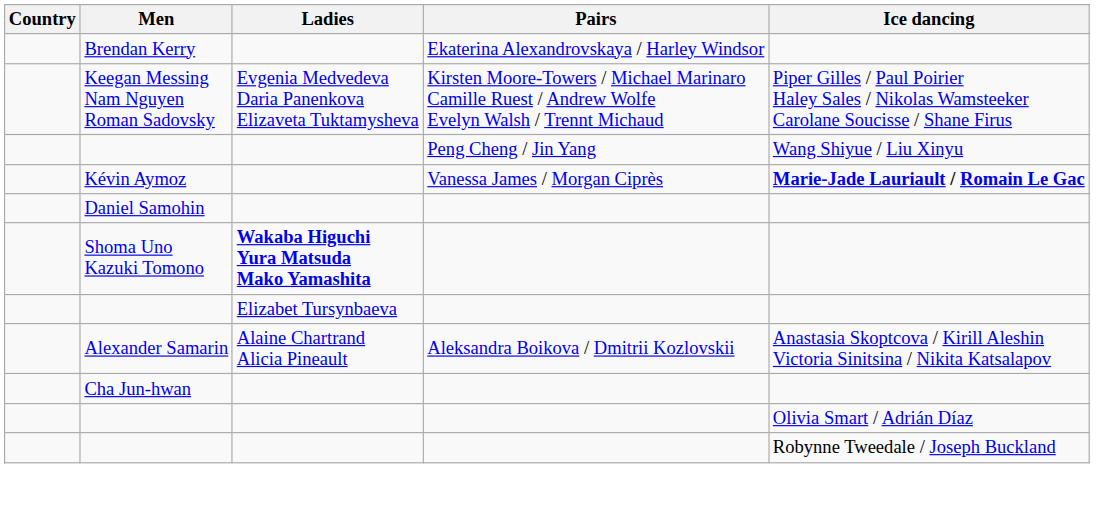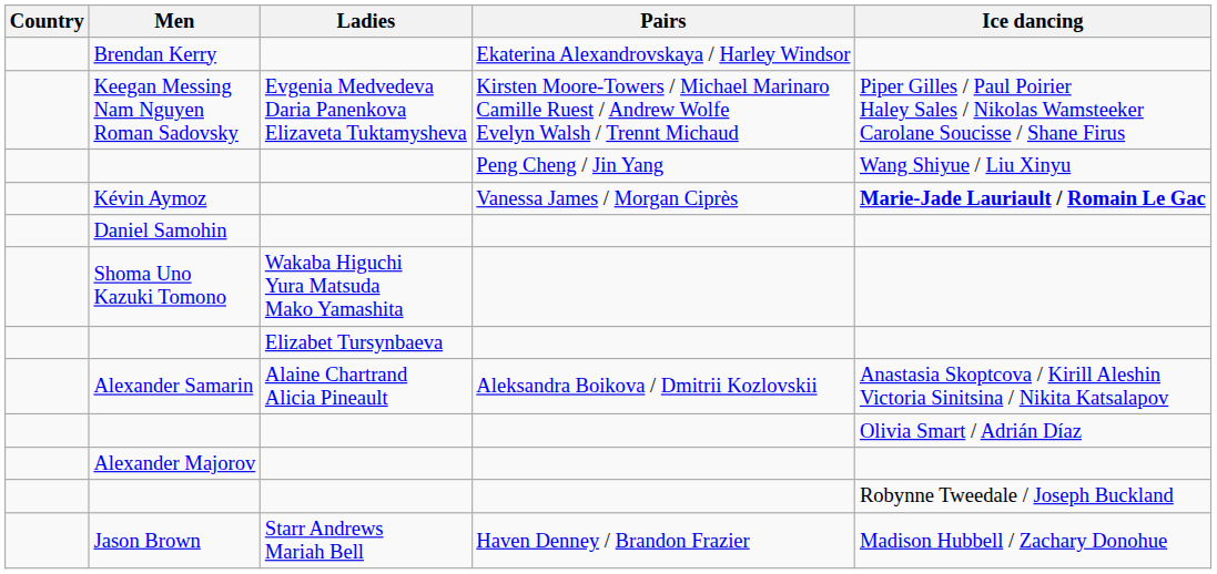Shoma Uno Kazuki Tomono | Ladies: bold -> normal
- row: Cha Jun-hwan
+ row: Alexander Majorov
+ row: Jason Brown | Starr Andrews Mariah Bell | Haven Denney / Brandon Frazier | Madison Hubbell / Zachary Donohue
